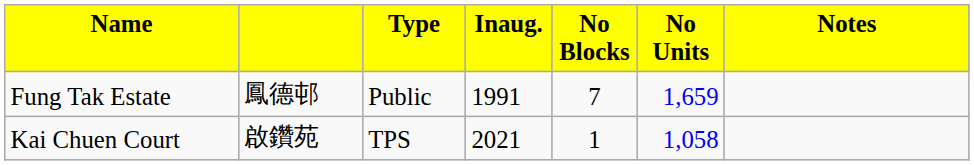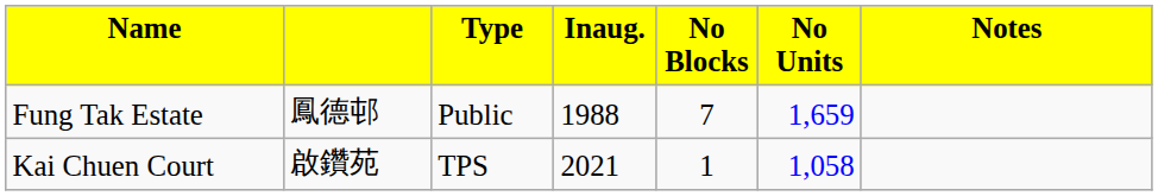Fung Tak Estate | column 4: 1991 -> 1988
